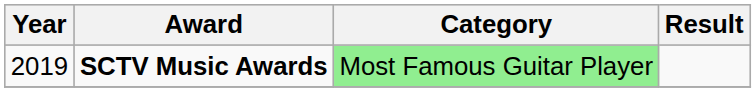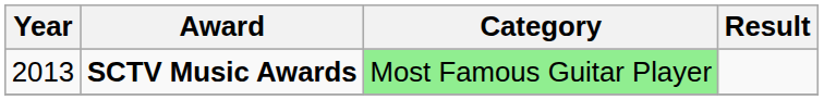SCTV Music Awards | Year: 2019 -> 2013
